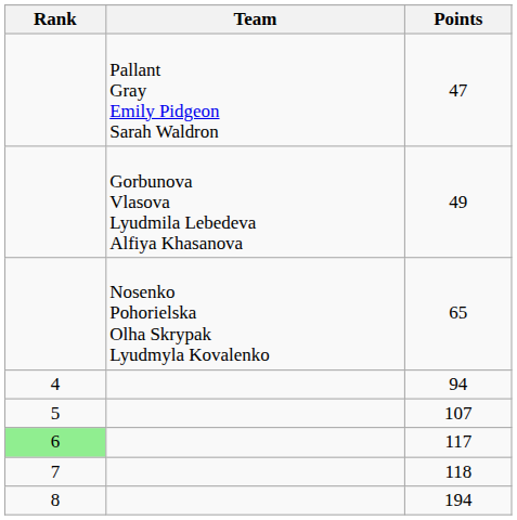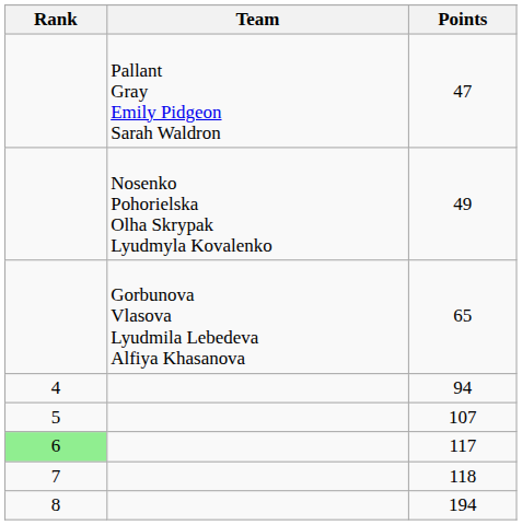49 | Team: Gorbunova Vlasova Lyudmila Lebedeva Alfiya Khasanova -> Nosenko Pohorielska Olha Skrypak Lyudmyla Kovalenko
65 | Team: Nosenko Pohorielska Olha Skrypak Lyudmyla Kovalenko -> Gorbunova Vlasova Lyudmila Lebedeva Alfiya Khasanova
